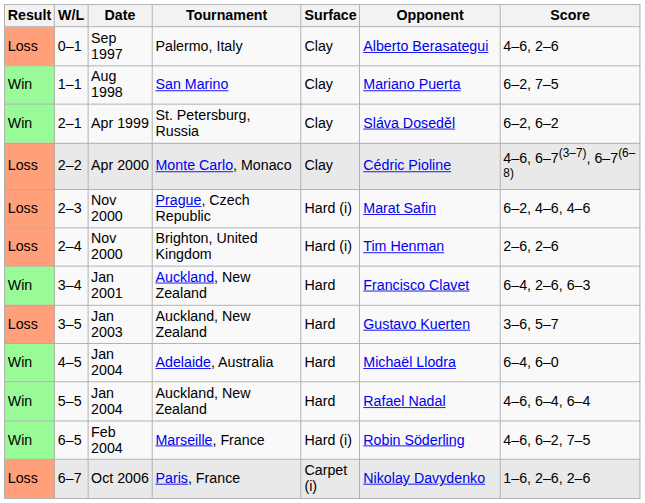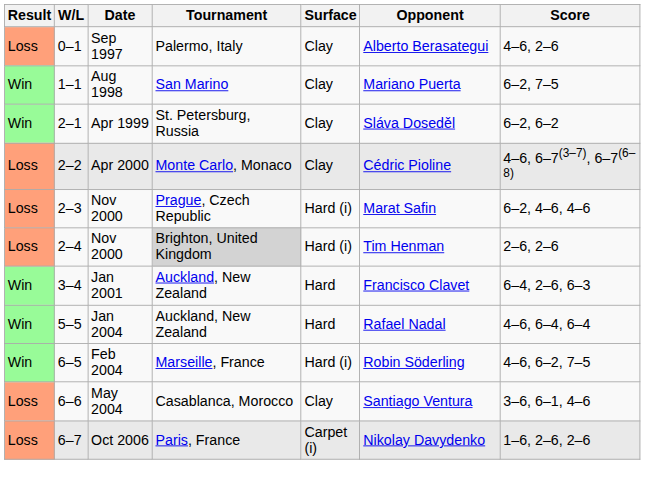2–4 | Tournament: no background -> lightgrey background
- row: Loss | 3–5 | Jan 2003 | Auckland, New Zealand | Hard | Gustavo Kuerten | 3–6, 5–7
- row: Win | 4–5 | Jan 2004 | Adelaide, Australia | Hard | Michaël Llodra | 6–4, 6–0
+ row: Loss | 6–6 | May 2004 | Casablanca, Morocco | Clay | Santiago Ventura | 3–6, 6–1, 4–6
